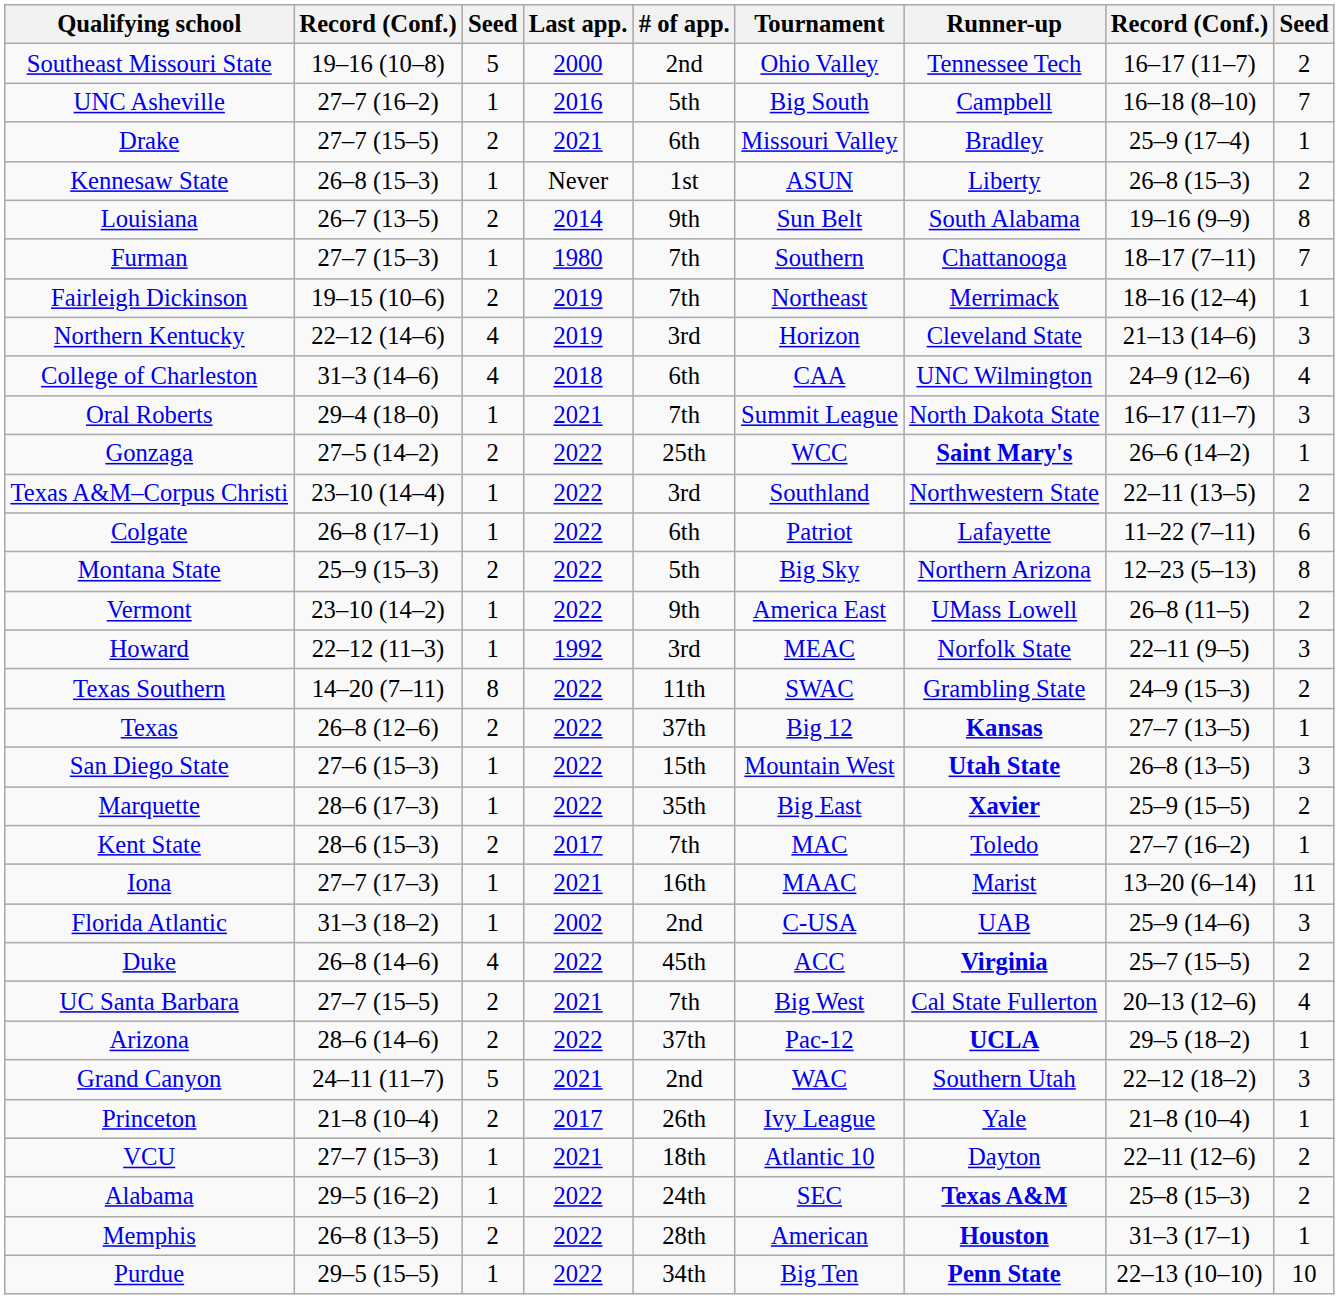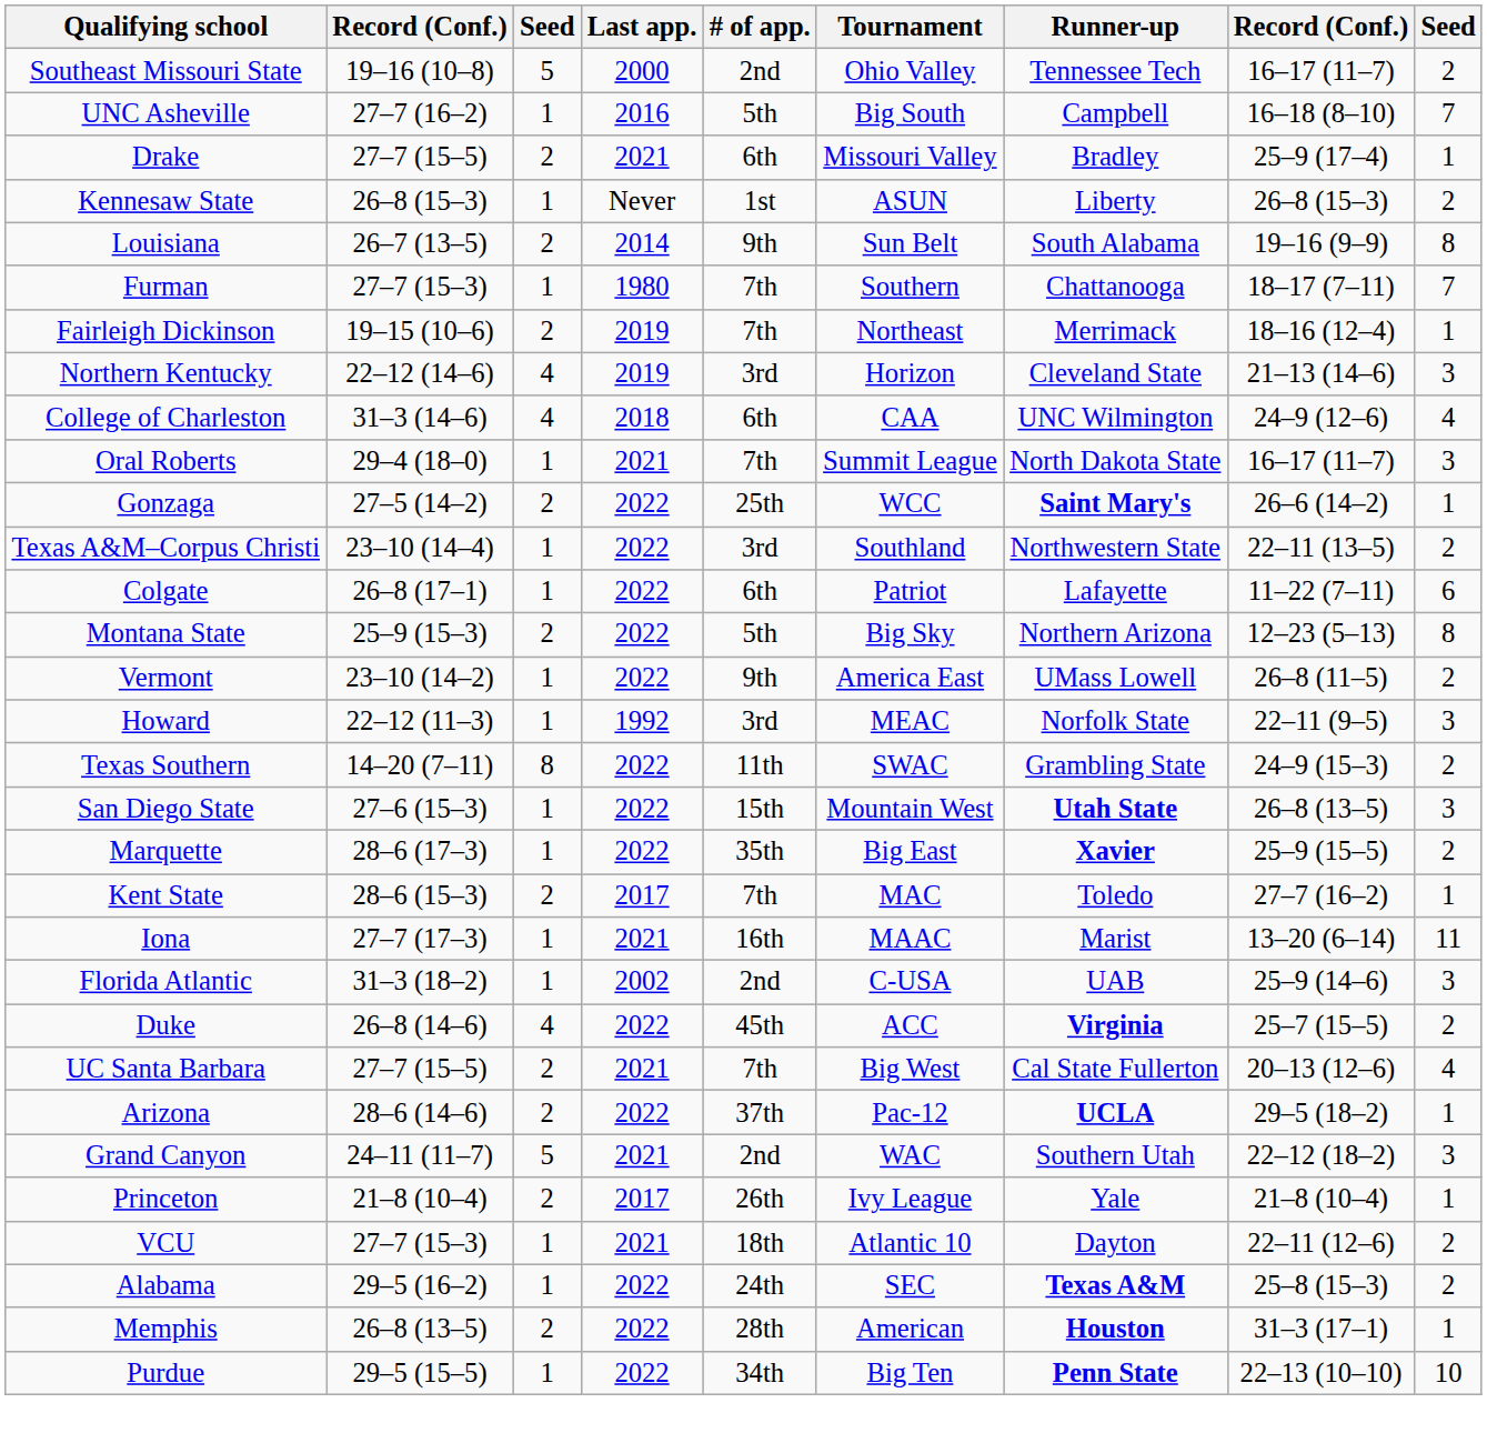- row: Texas | 26–8 (12–6) | 2 | 2022 | 37th | Big 12 | Kansas | 27–7 (13–5) | 1
